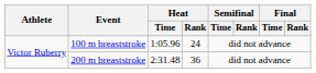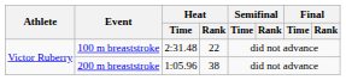100 m breaststroke | Heat / Time: 1:05.96 -> 2:31.48
100 m breaststroke | Heat / Rank: 24 -> 22
200 m breaststroke | Heat / Time: 2:31.48 -> 1:05.96
200 m breaststroke | Heat / Rank: 36 -> 38
